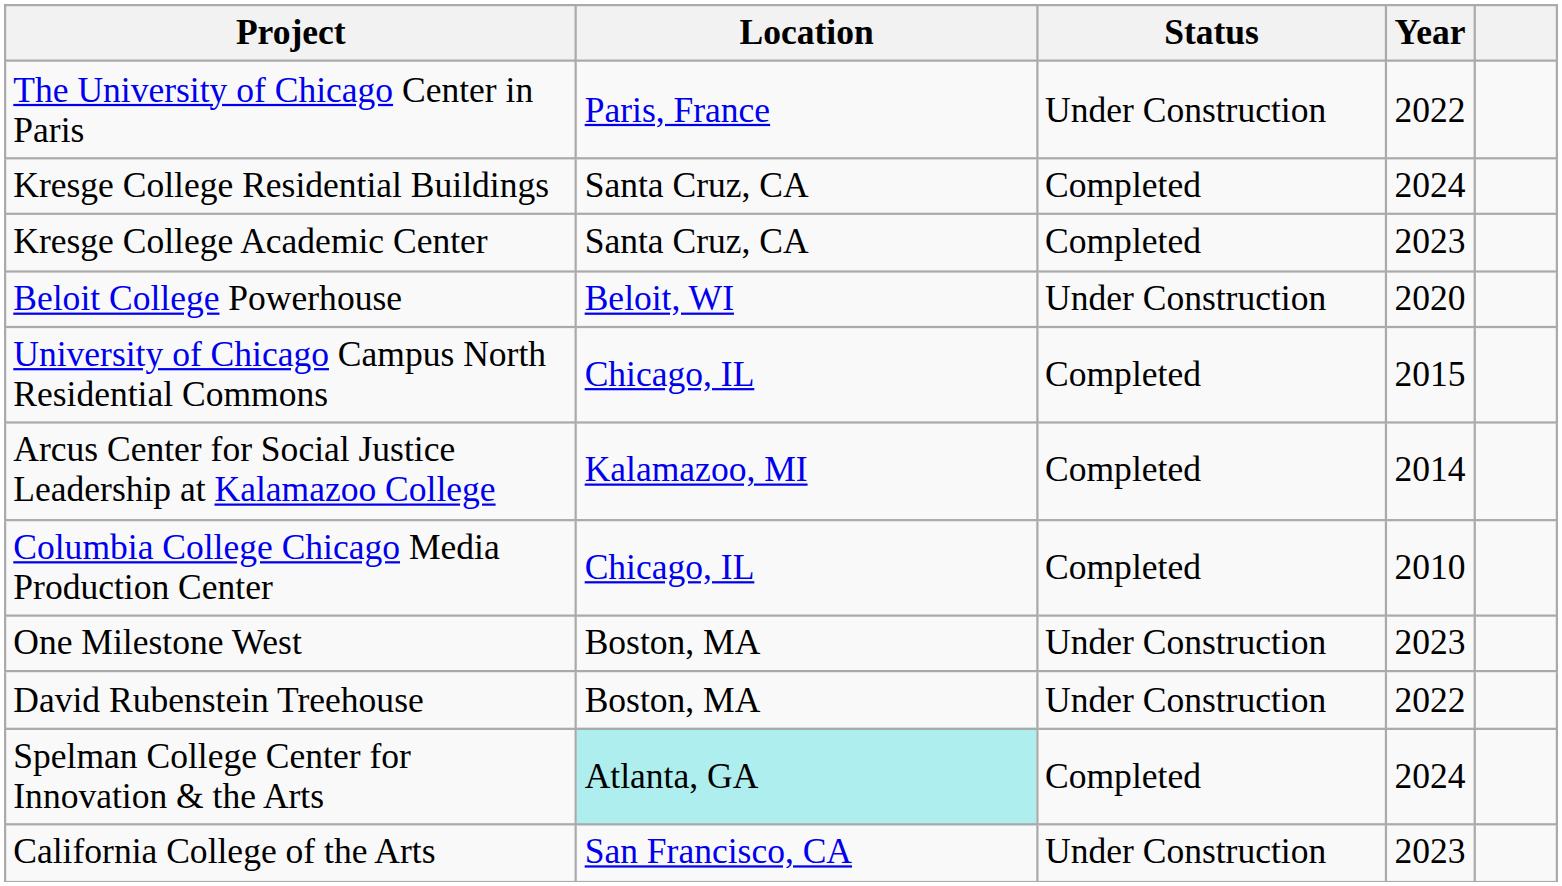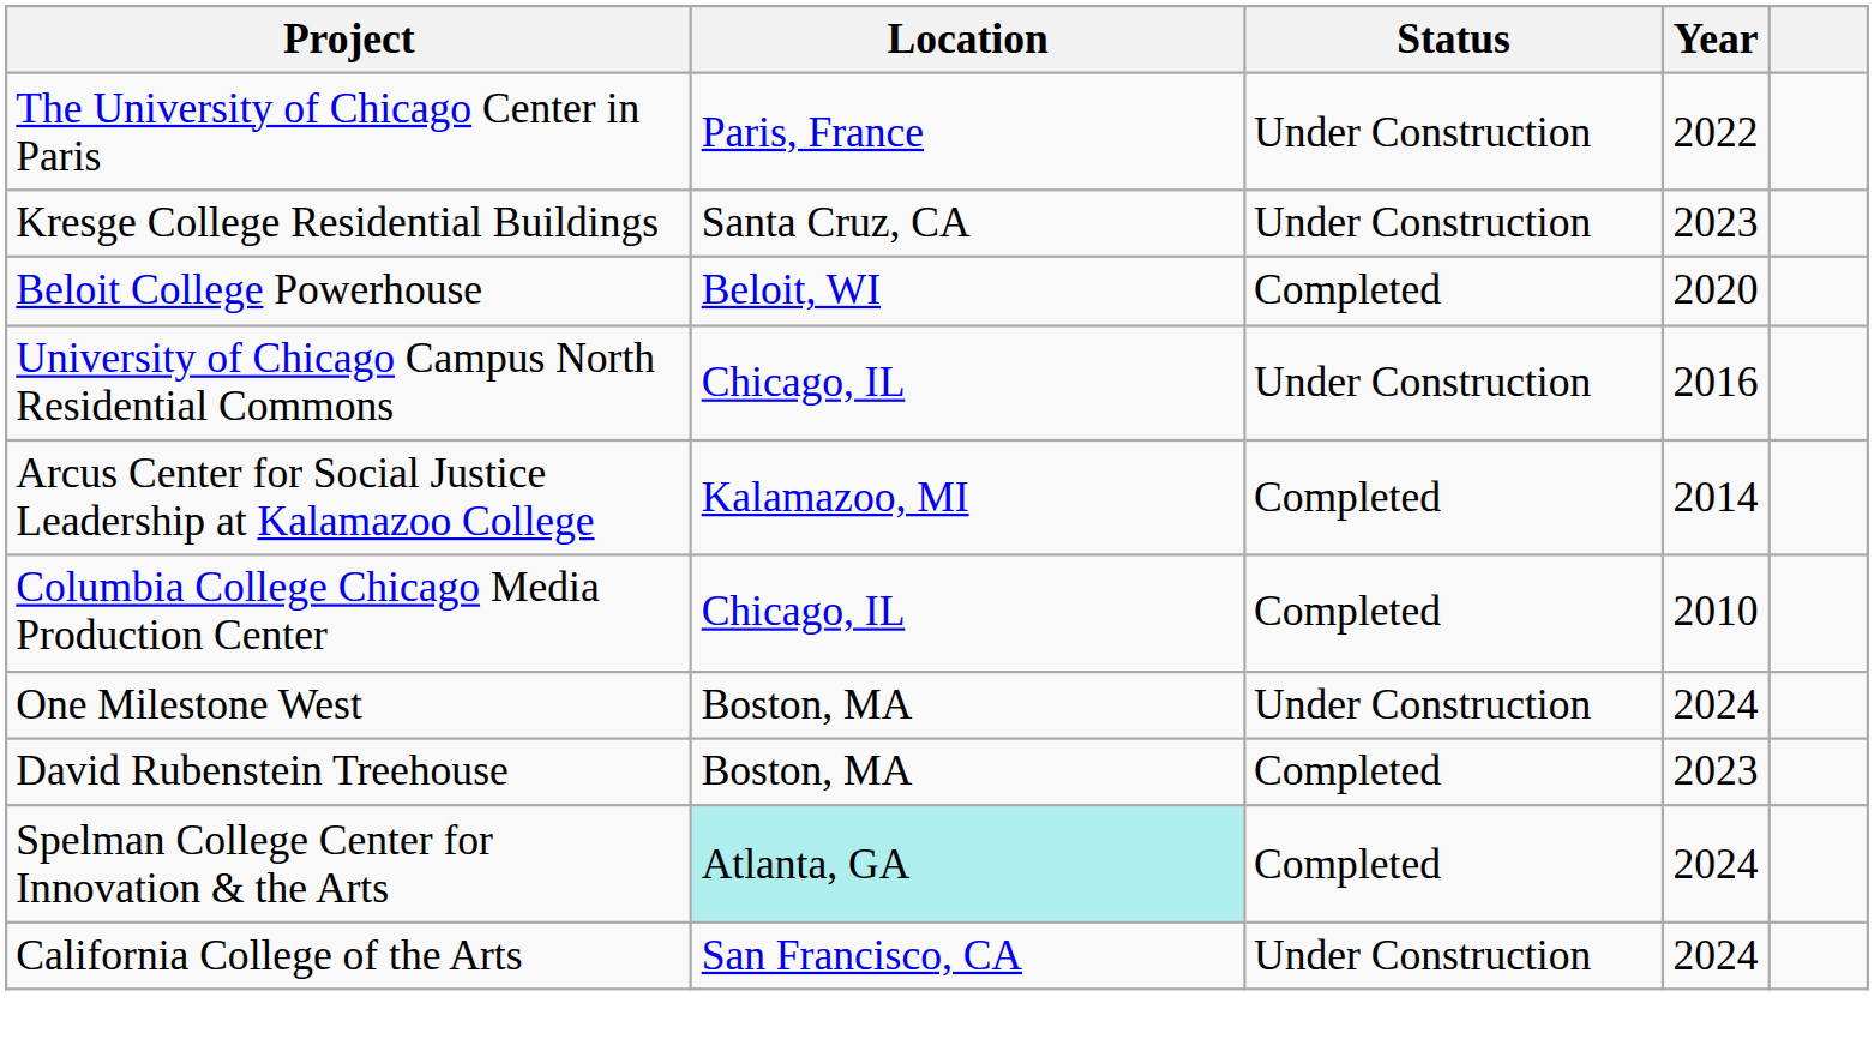Kresge College Residential Buildings | Status: Completed -> Under Construction
Kresge College Residential Buildings | Year: 2024 -> 2023
- row: Kresge College Academic Center | Santa Cruz, CA | Completed | 2023
Beloit College Powerhouse | Status: Under Construction -> Completed
University of Chicago Campus North Residential Commons | Status: Completed -> Under Construction
University of Chicago Campus North Residential Commons | Year: 2015 -> 2016
One Milestone West | Year: 2023 -> 2024
David Rubenstein Treehouse | Status: Under Construction -> Completed
David Rubenstein Treehouse | Year: 2022 -> 2023
California College of the Arts | Year: 2023 -> 2024
